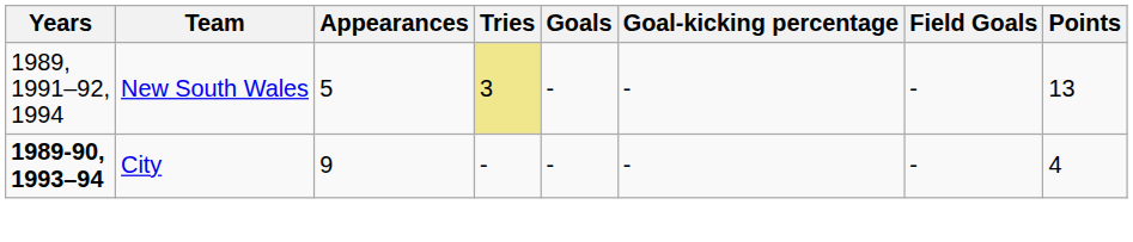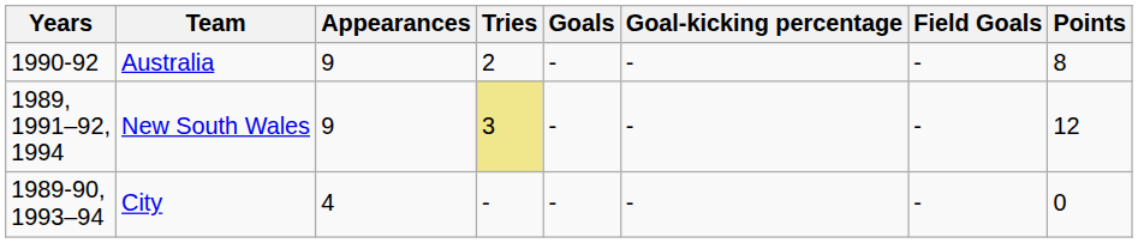+ row: 1990-92 | Australia | 9 | 2 | - | - | - | 8
New South Wales | Appearances: 5 -> 9
New South Wales | Points: 13 -> 12
City | Years: bold -> normal
City | Appearances: 9 -> 4
City | Points: 4 -> 0
